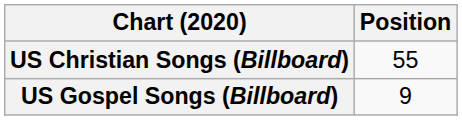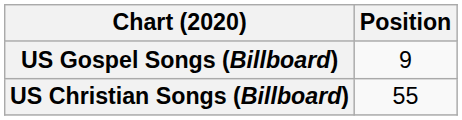rows swapped: US Christian Songs (Billboard) <-> US Gospel Songs (Billboard)
